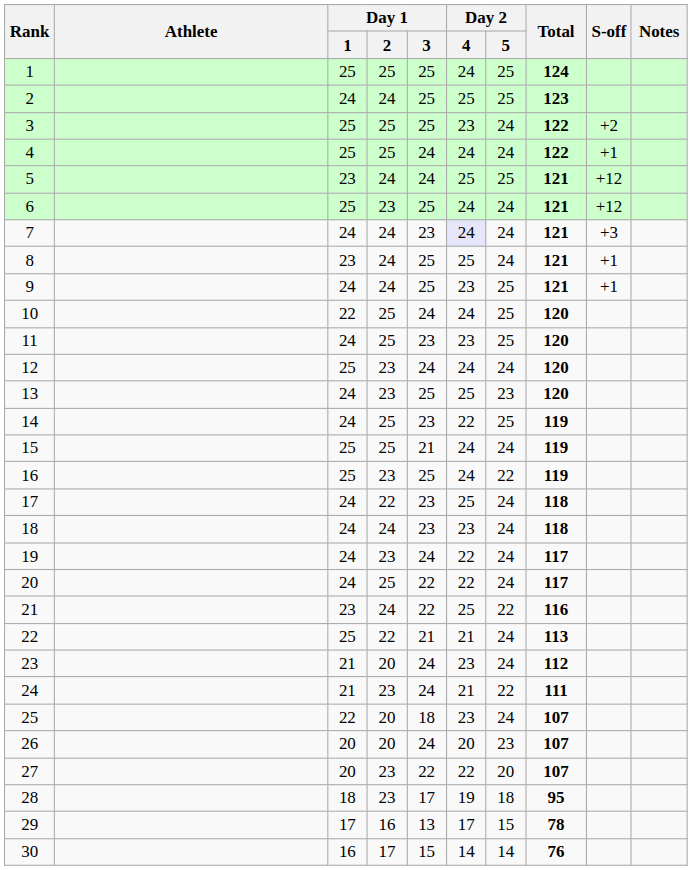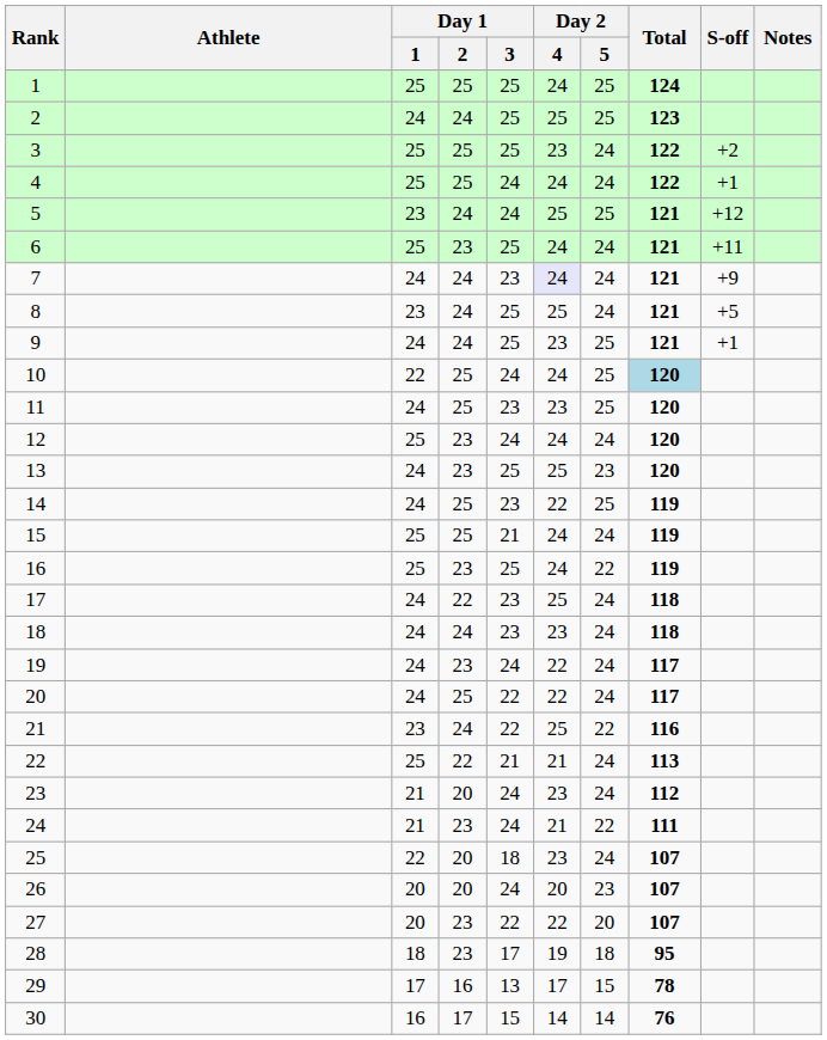6 | S-off: +12 -> +11
7 | S-off: +3 -> +9
8 | S-off: +1 -> +5
10 | Total: no background -> lightblue background
